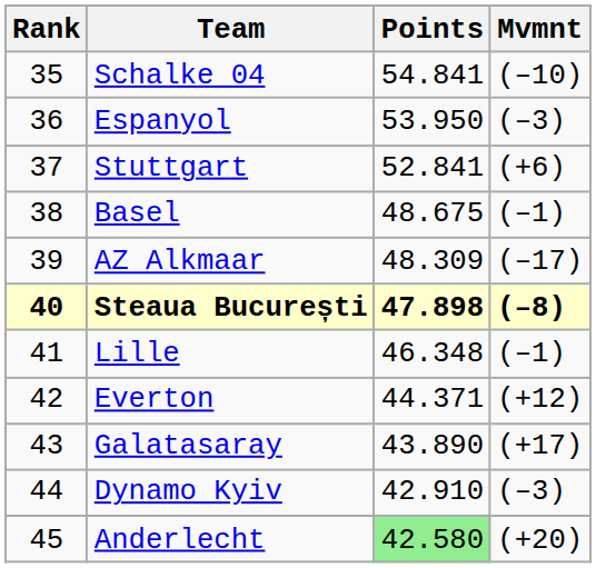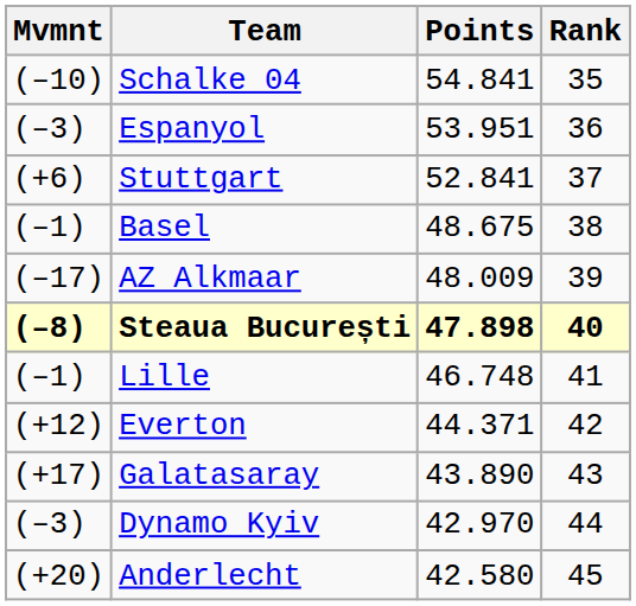columns swapped: Rank <-> Mvmnt
Espanyol | Points: 53.950 -> 53.951
AZ Alkmaar | Points: 48.309 -> 48.009
Lille | Points: 46.348 -> 46.748
Dynamo Kyiv | Points: 42.910 -> 42.970
Anderlecht | Points: lightgreen background -> no background
